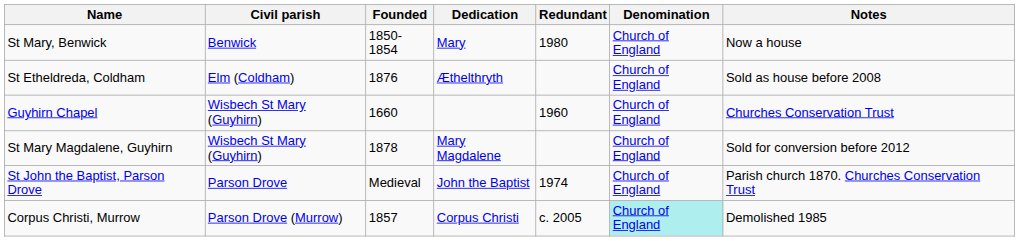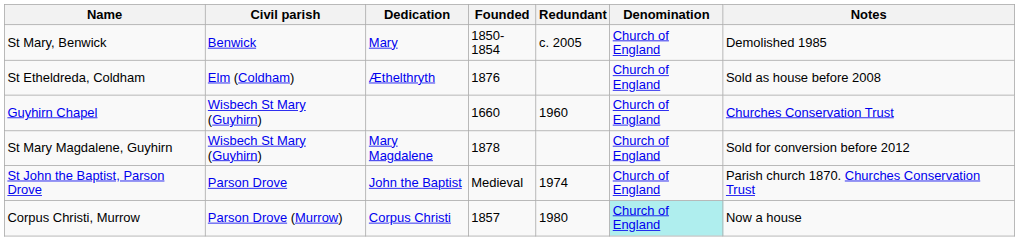columns swapped: Dedication <-> Founded
St Mary, Benwick | Redundant: 1980 -> c. 2005
St Mary, Benwick | Notes: Now a house -> Demolished 1985
Corpus Christi, Murrow | Redundant: c. 2005 -> 1980
Corpus Christi, Murrow | Notes: Demolished 1985 -> Now a house
